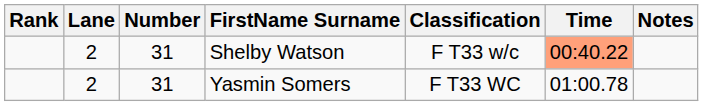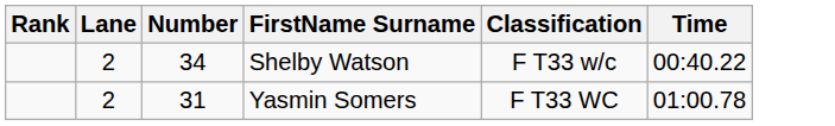- column: Notes
Shelby Watson | Number: 31 -> 34
Shelby Watson | Time: lightsalmon background -> no background
